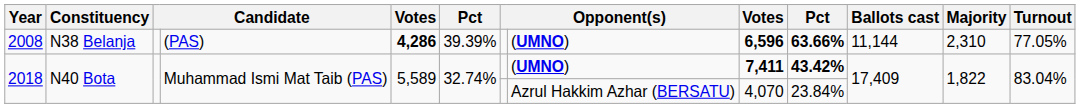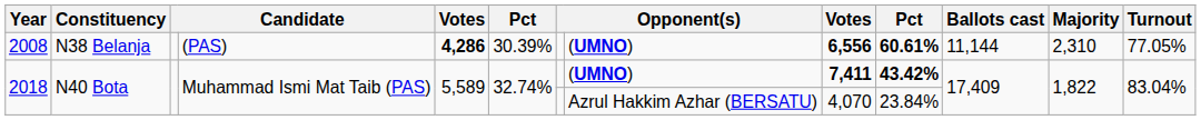2008 | column 6: 39.39% -> 30.39%
2008 | column 9: 6,596 -> 6,556
2008 | column 10: 63.66% -> 60.61%
